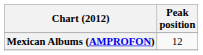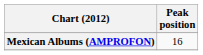Mexican Albums (AMPROFON) | Peak position: 12 -> 16
